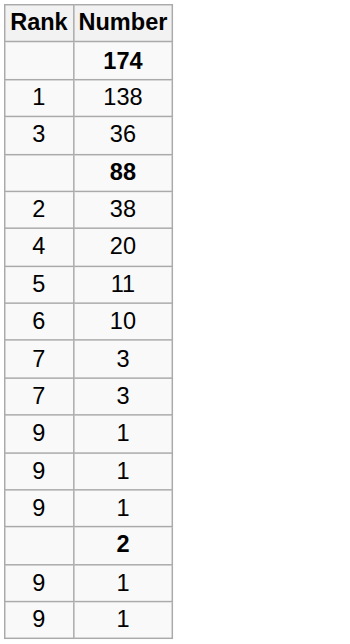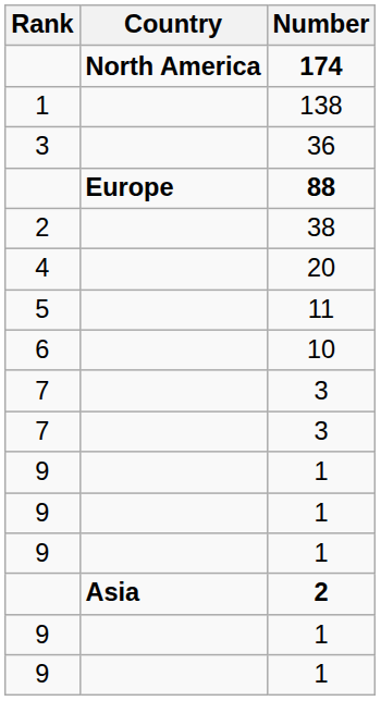+ column: Country | North America | Europe | Asia
